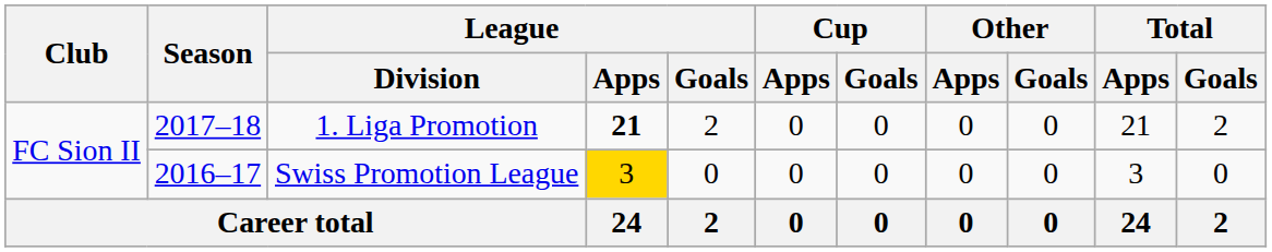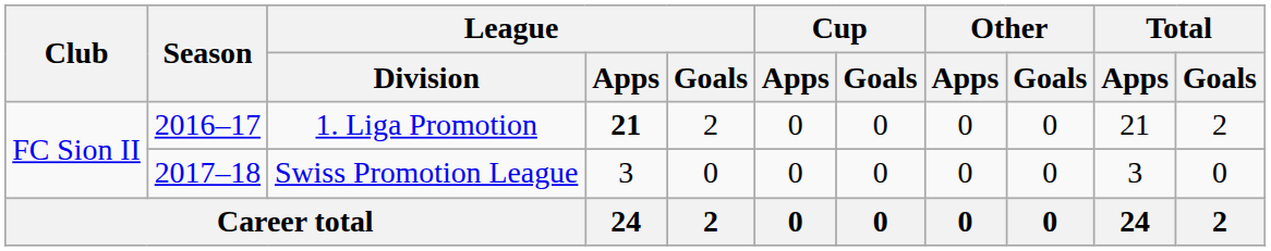1. Liga Promotion | Season: 2017–18 -> 2016–17
Swiss Promotion League | Season: 2016–17 -> 2017–18
Swiss Promotion League | League / Apps: gold background -> no background
